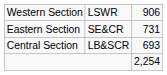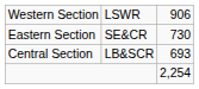Eastern Section | column 3: 731 -> 730
